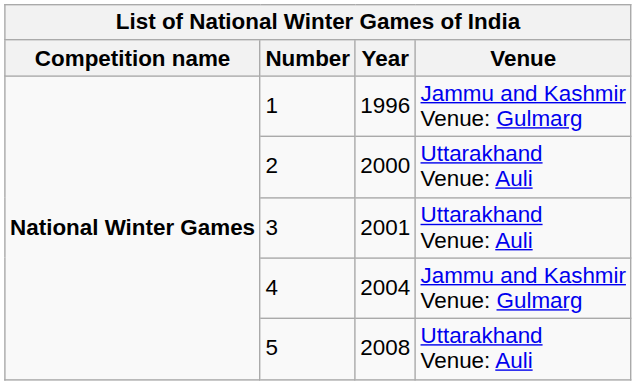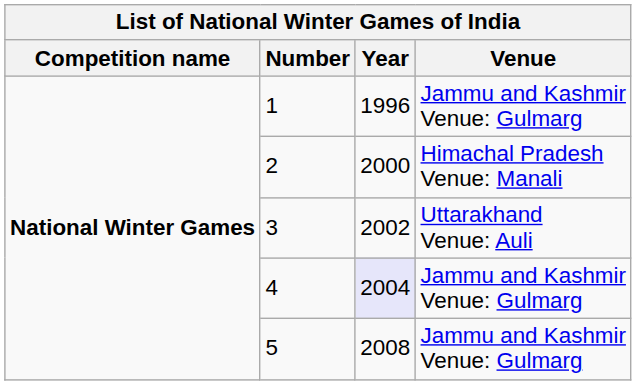2 | Venue: Uttarakhand Venue: Auli -> Himachal Pradesh Venue: Manali
3 | Year: 2001 -> 2002
4 | Year: no background -> lavender background
5 | Venue: Uttarakhand Venue: Auli -> Jammu and Kashmir Venue: Gulmarg
